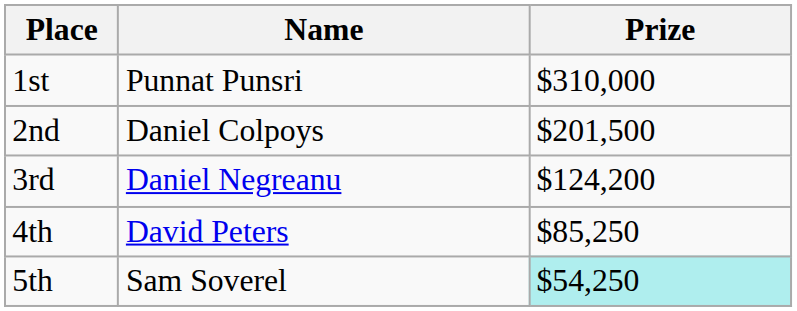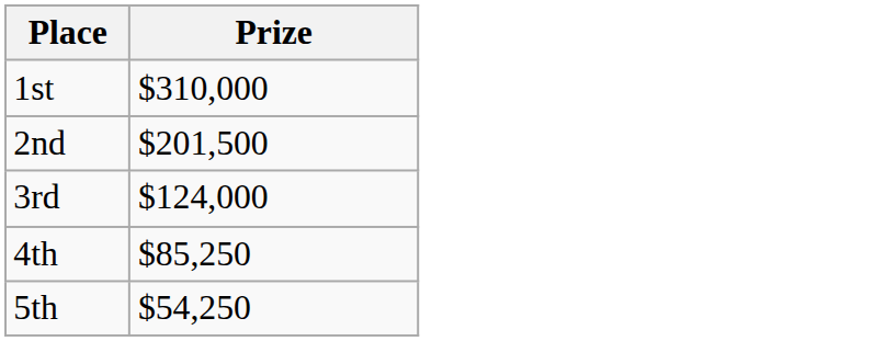- column: Name | Punnat Punsri | Daniel Colpoys | Daniel Negreanu | David Peters | Sam Soverel
3rd | Prize: $124,200 -> $124,000
5th | Prize: paleturquoise background -> no background
